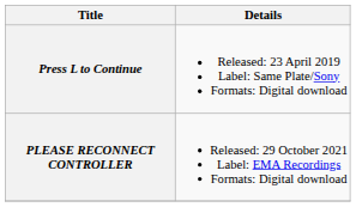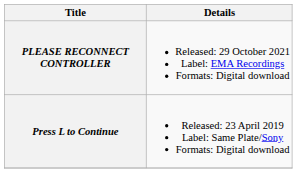rows swapped: Press L to Continue <-> PLEASE RECONNECT CONTROLLER
